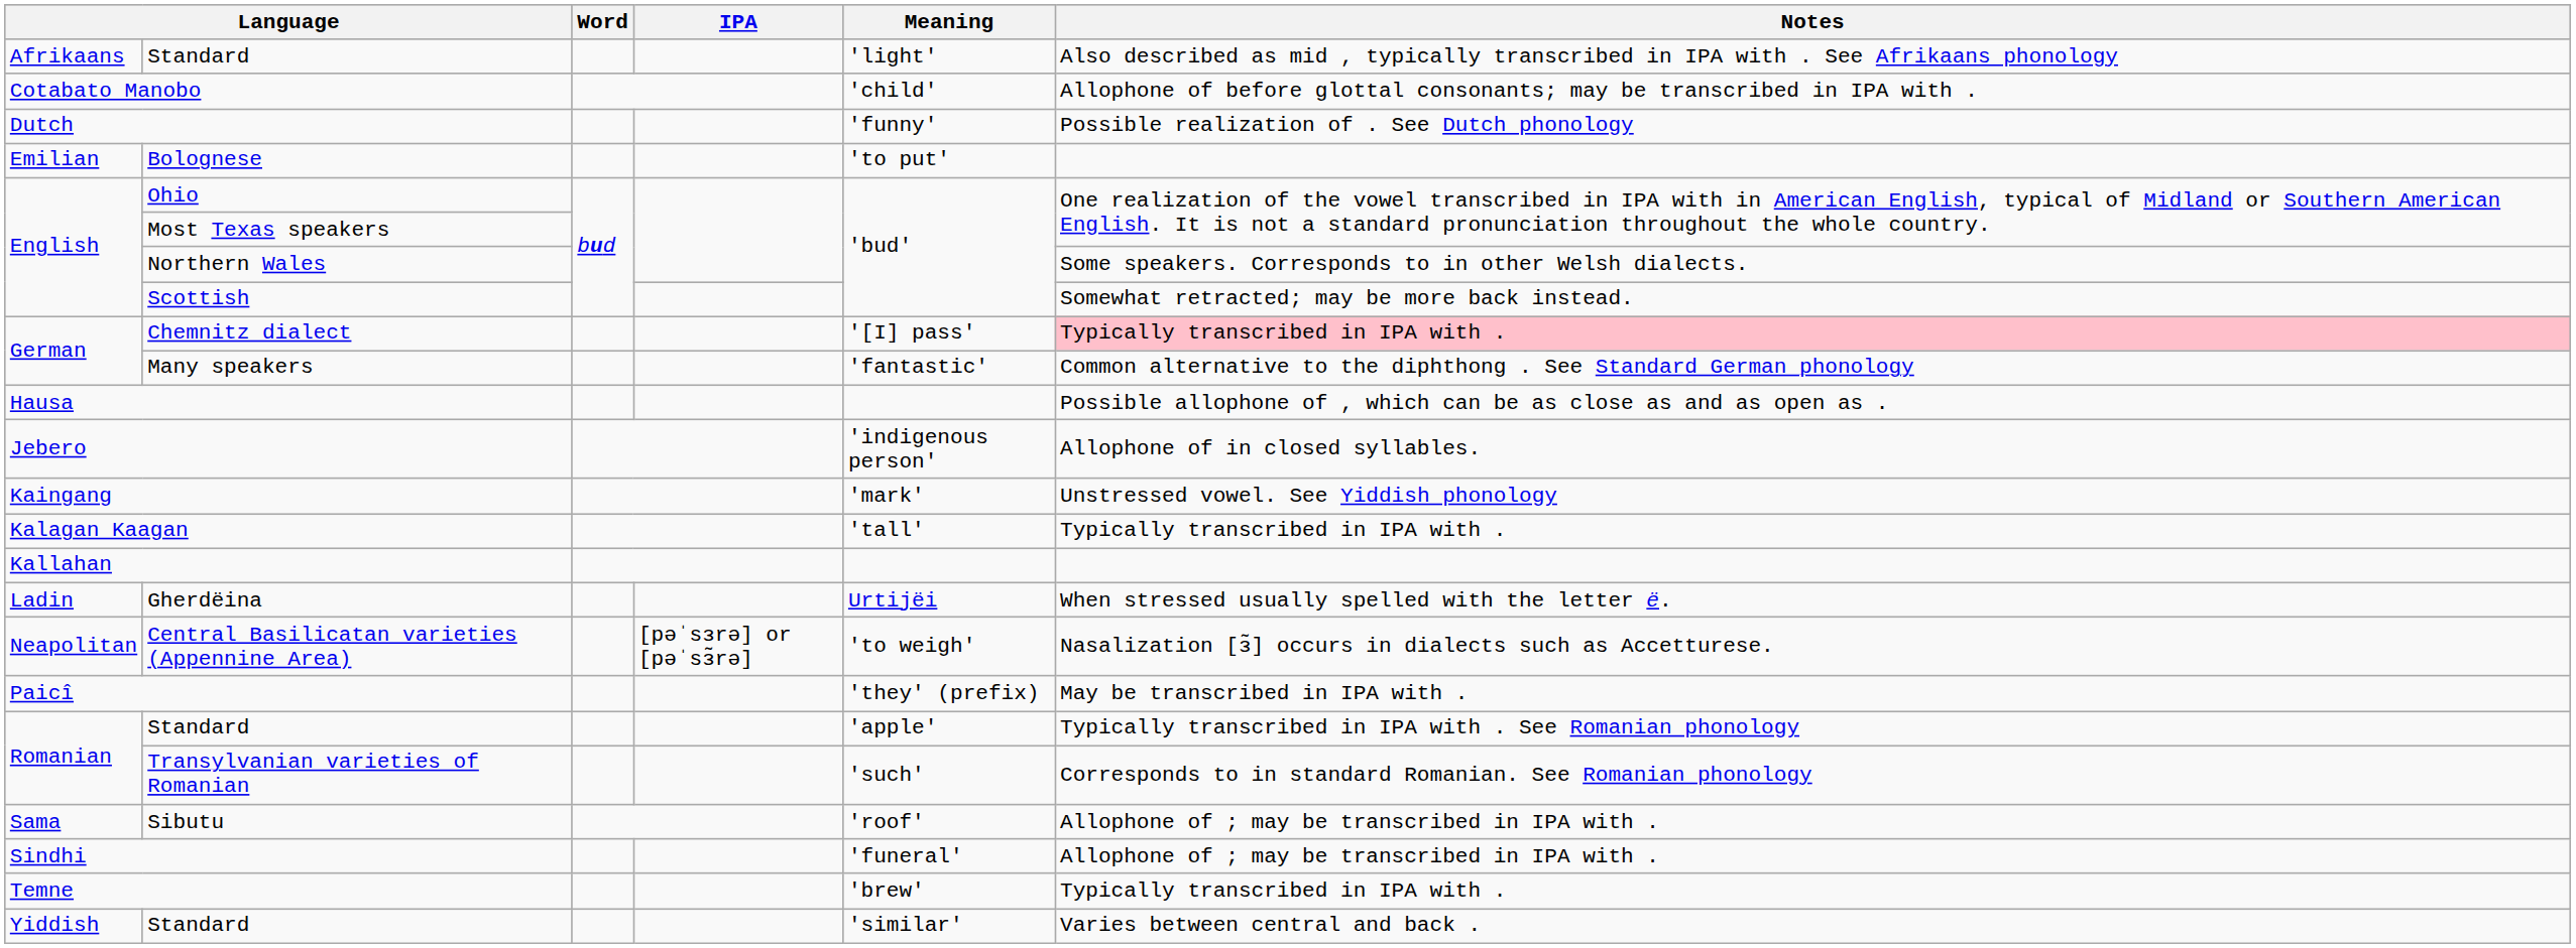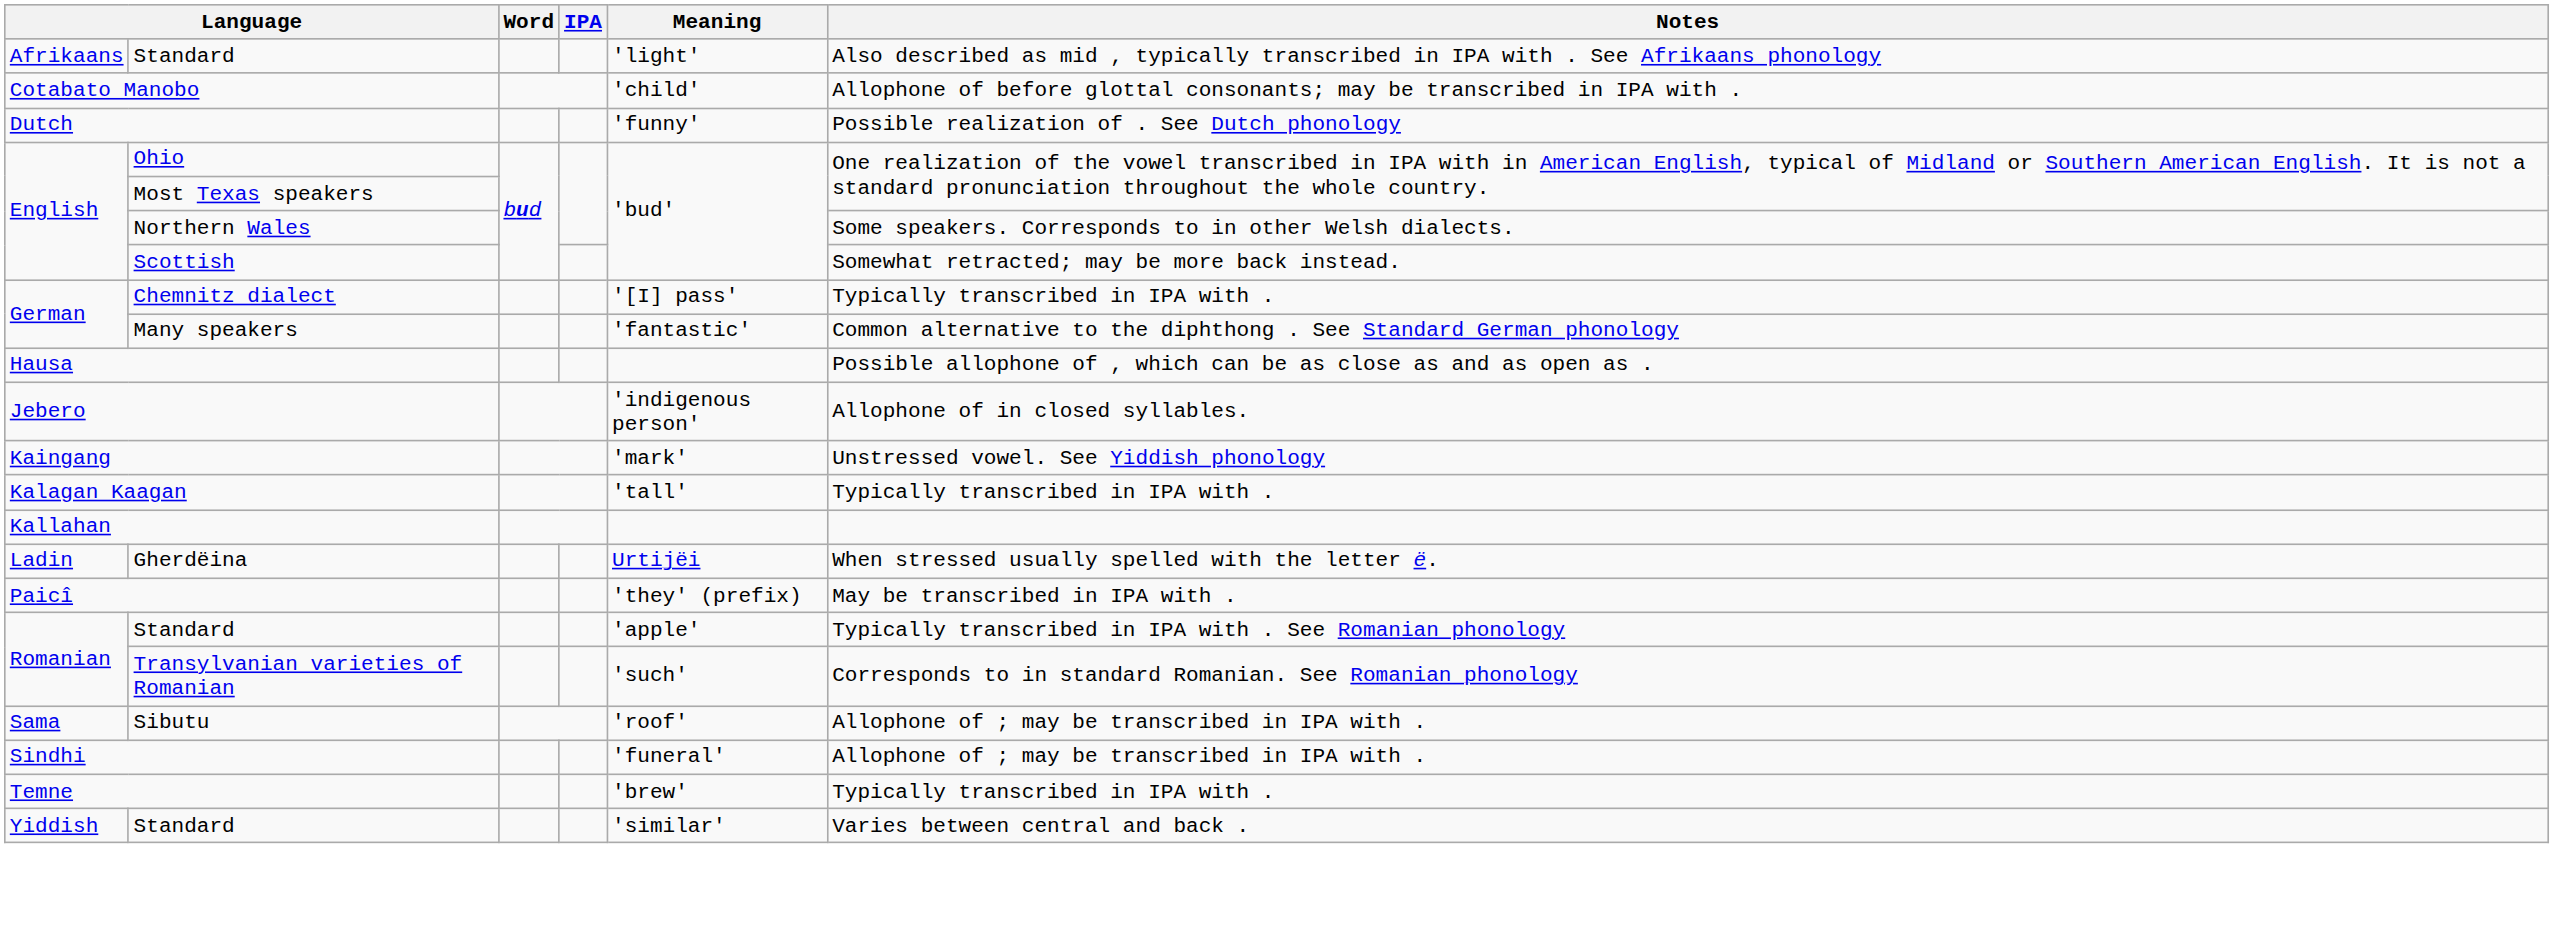- row: Emilian | Bolognese | 'to put'
Chemnitz dialect | Notes: pink background -> no background
- row: Neapolitan | Central Basilicatan varieties (Appennine Area) | [pəˈsɜrə] or [pəˈsɜ̃rə] | 'to weigh' | Nasalization [ɜ̃] occurs in dialects such as Accetturese.
